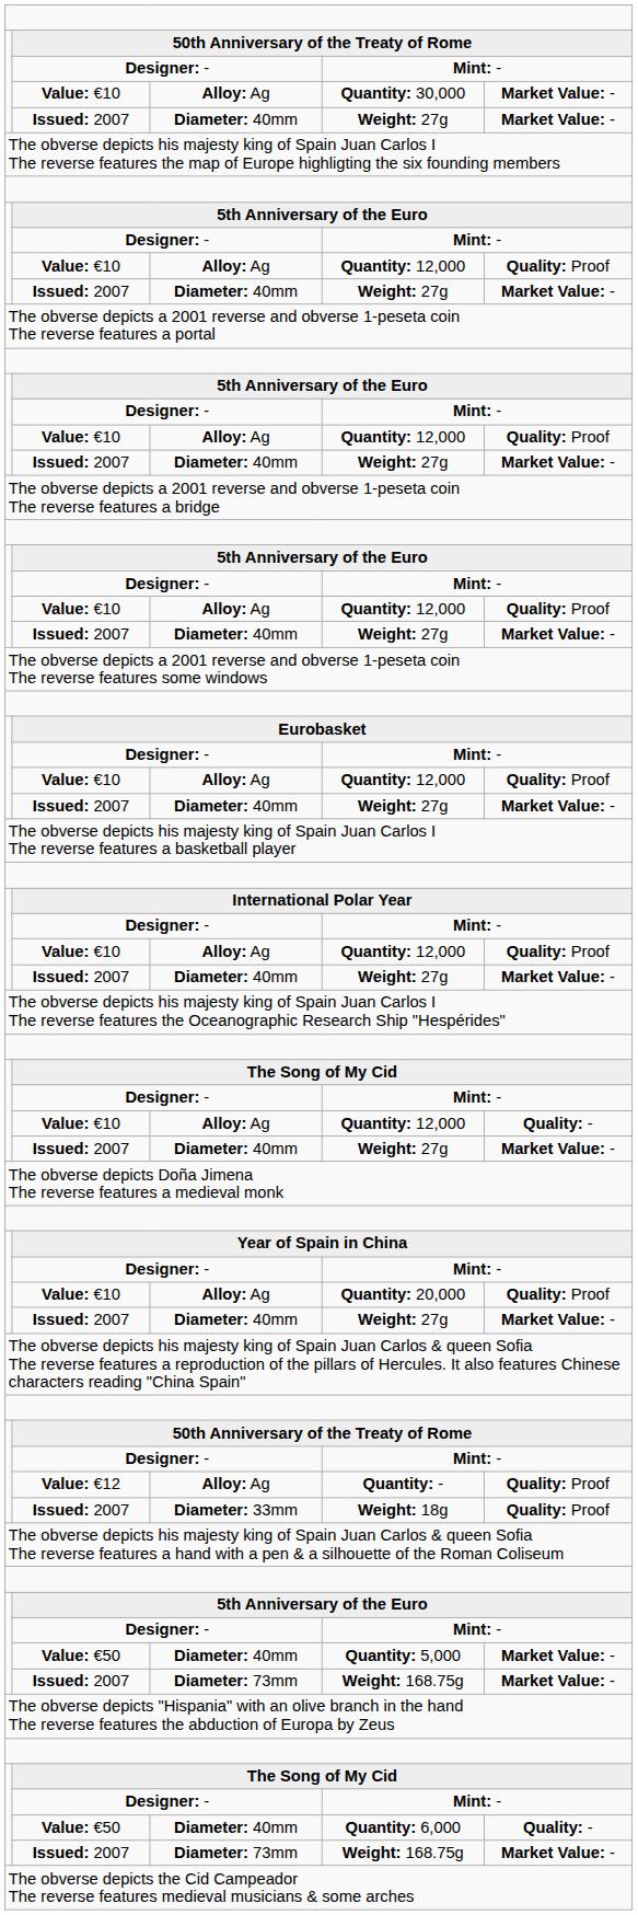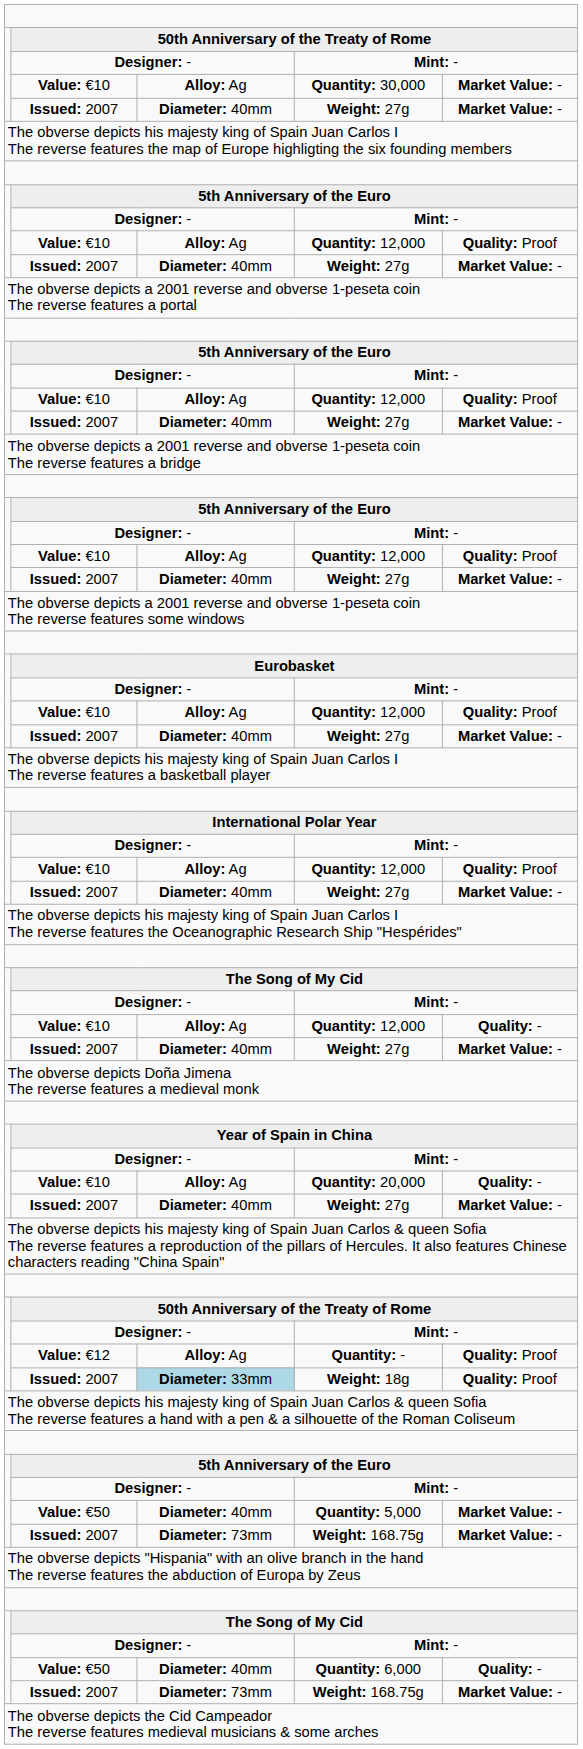Quantity: 20,000 | column 5: Quality: Proof -> Quality: -
Weight: 18g | column 3: no background -> lightblue background
